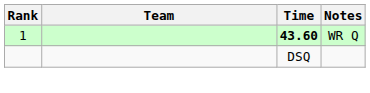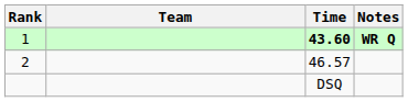1 | Notes: normal -> bold
+ row: 2 | 46.57
